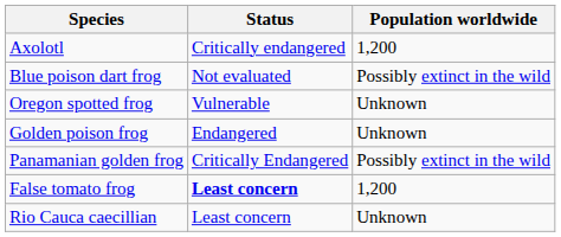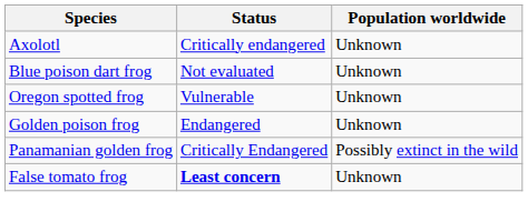Axolotl | Population worldwide: 1,200 -> Unknown
Blue poison dart frog | Population worldwide: Possibly extinct in the wild -> Unknown
False tomato frog | Population worldwide: 1,200 -> Unknown
- row: Rio Cauca caecillian | Least concern | Unknown
